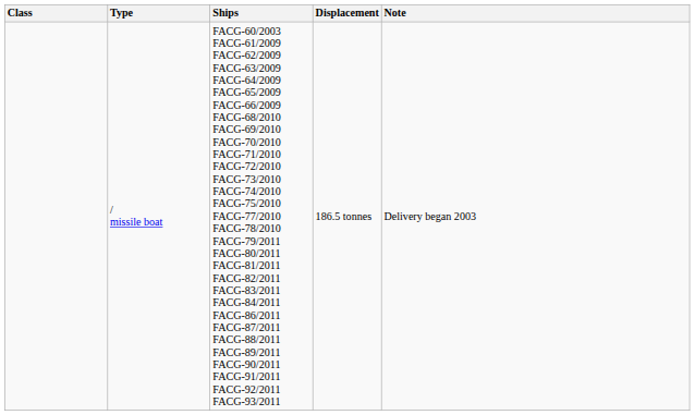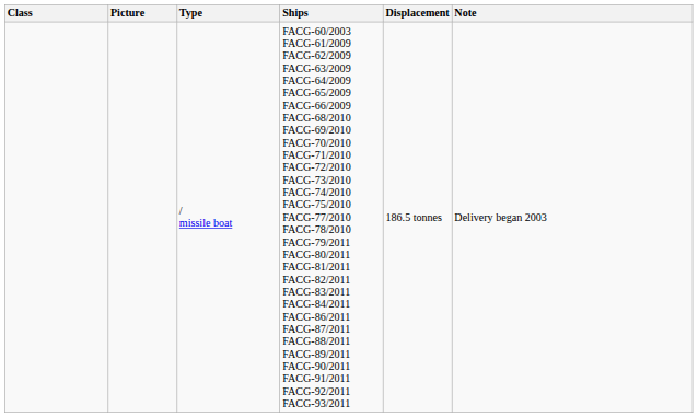+ column: Picture
